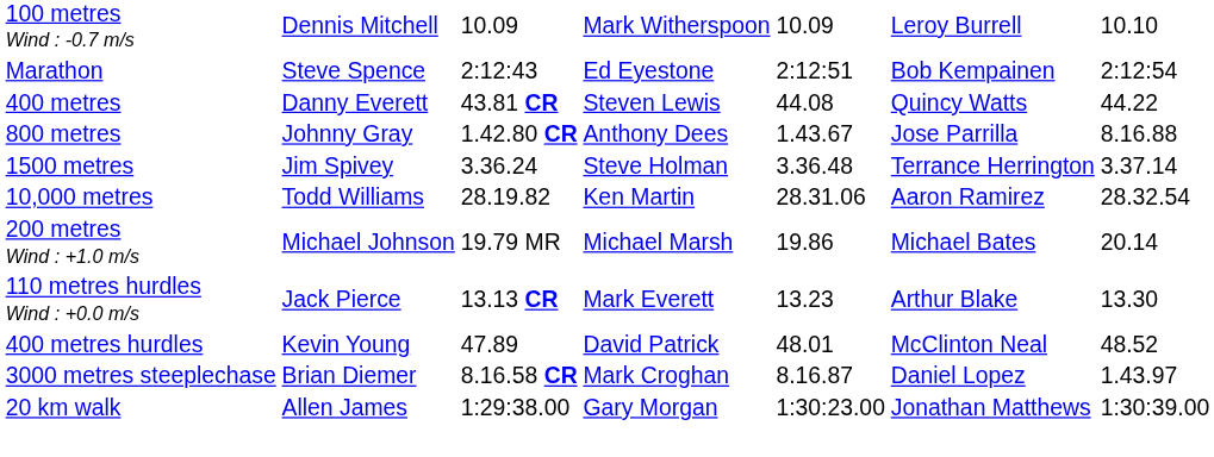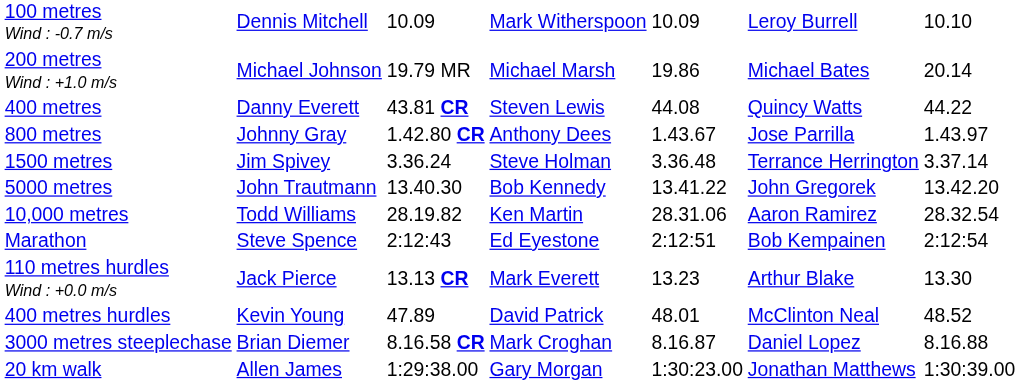rows swapped: 200 metres Wind : +1.0 m/s <-> Marathon
800 metres | column 7: 8.16.88 -> 1.43.97
+ row: 5000 metres | John Trautmann | 13.40.30 | Bob Kennedy | 13.41.22 | John Gregorek | 13.42.20
3000 metres steeplechase | column 7: 1.43.97 -> 8.16.88
